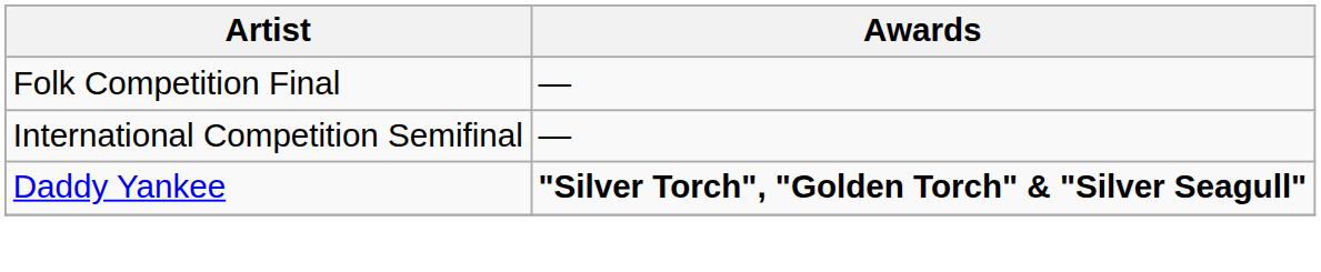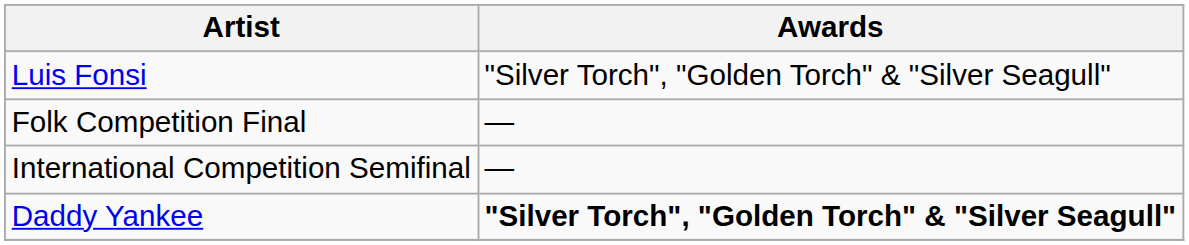+ row: Luis Fonsi | "Silver Torch", "Golden Torch" & "Silver Seagull"
